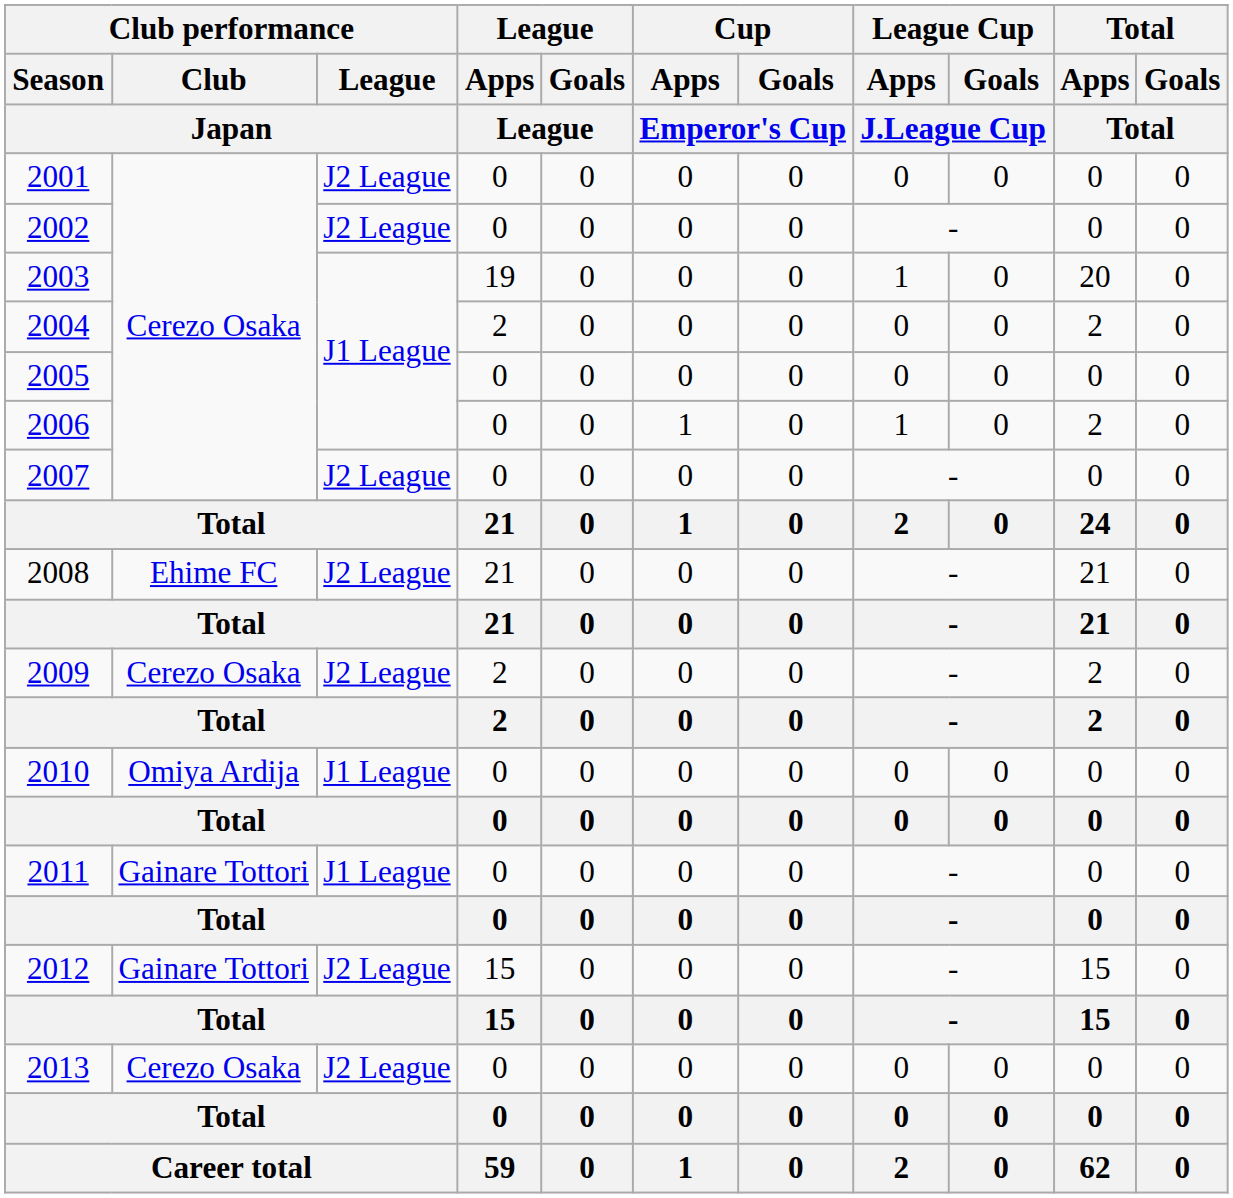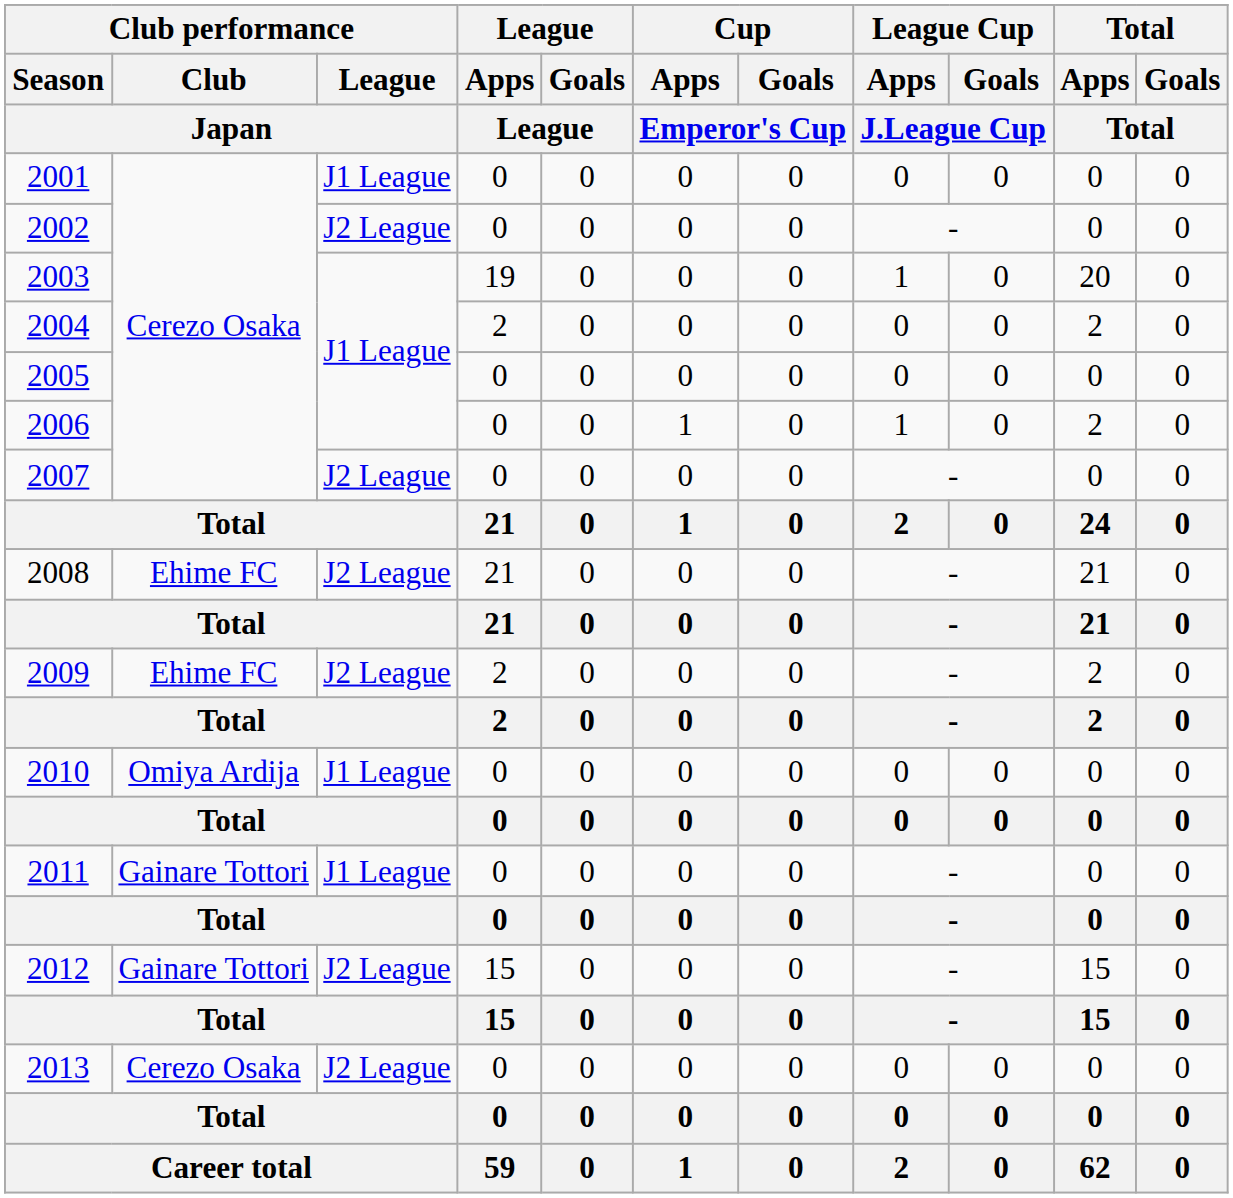2001 | Club performance / League / Japan: J2 League -> J1 League
2009 | Club performance / Club / Japan: Cerezo Osaka -> Ehime FC
